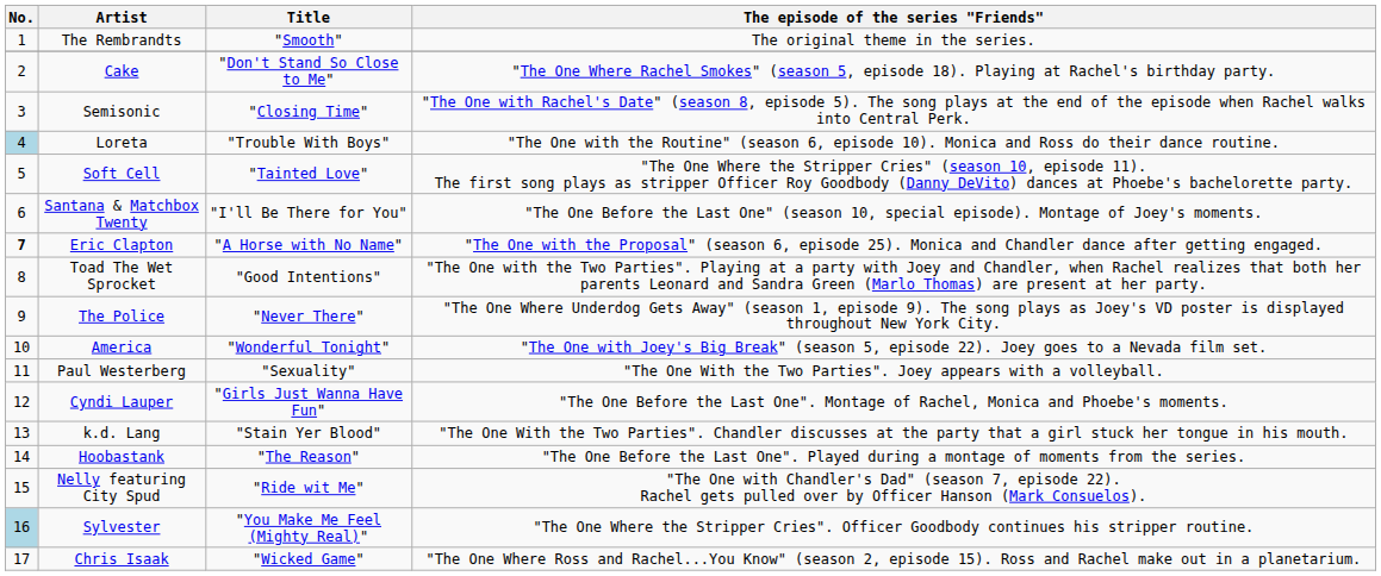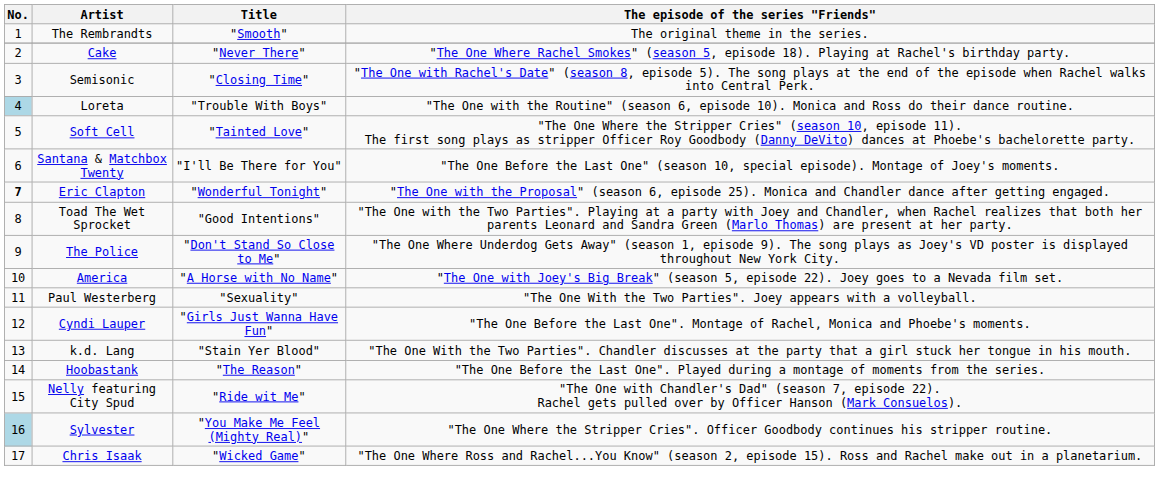Cake | Title: "Don't Stand So Close to Me" -> "Never There"
Eric Clapton | Title: "A Horse with No Name" -> "Wonderful Tonight"
The Police | Title: "Never There" -> "Don't Stand So Close to Me"
America | Title: "Wonderful Tonight" -> "A Horse with No Name"
